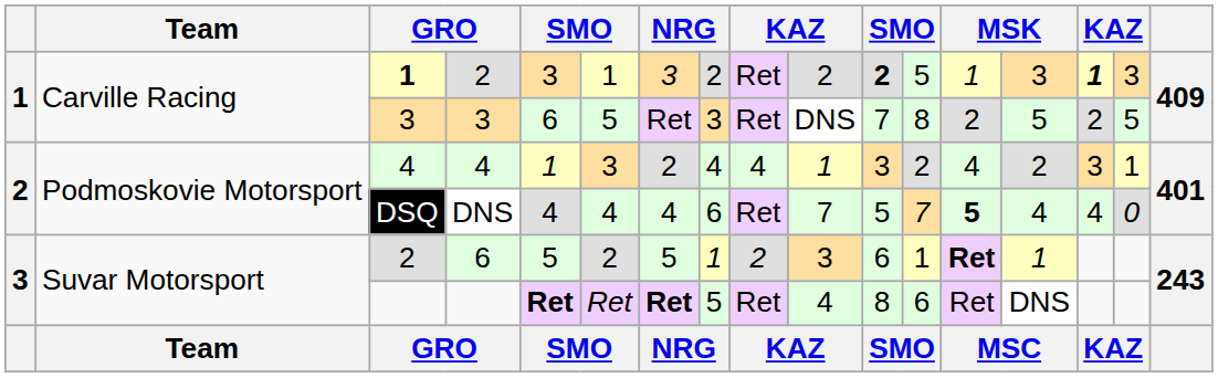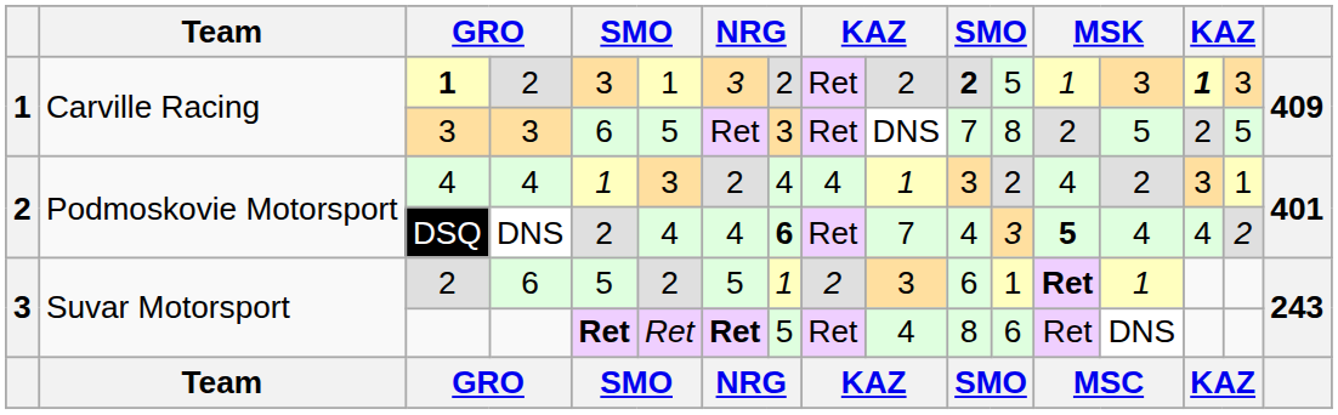DSQ | column 5: 4 -> 2
DSQ | column 8: normal -> bold
DSQ | column 11: 5 -> 4
DSQ | column 12: 7 -> 3
DSQ | column 16: 0 -> 2
